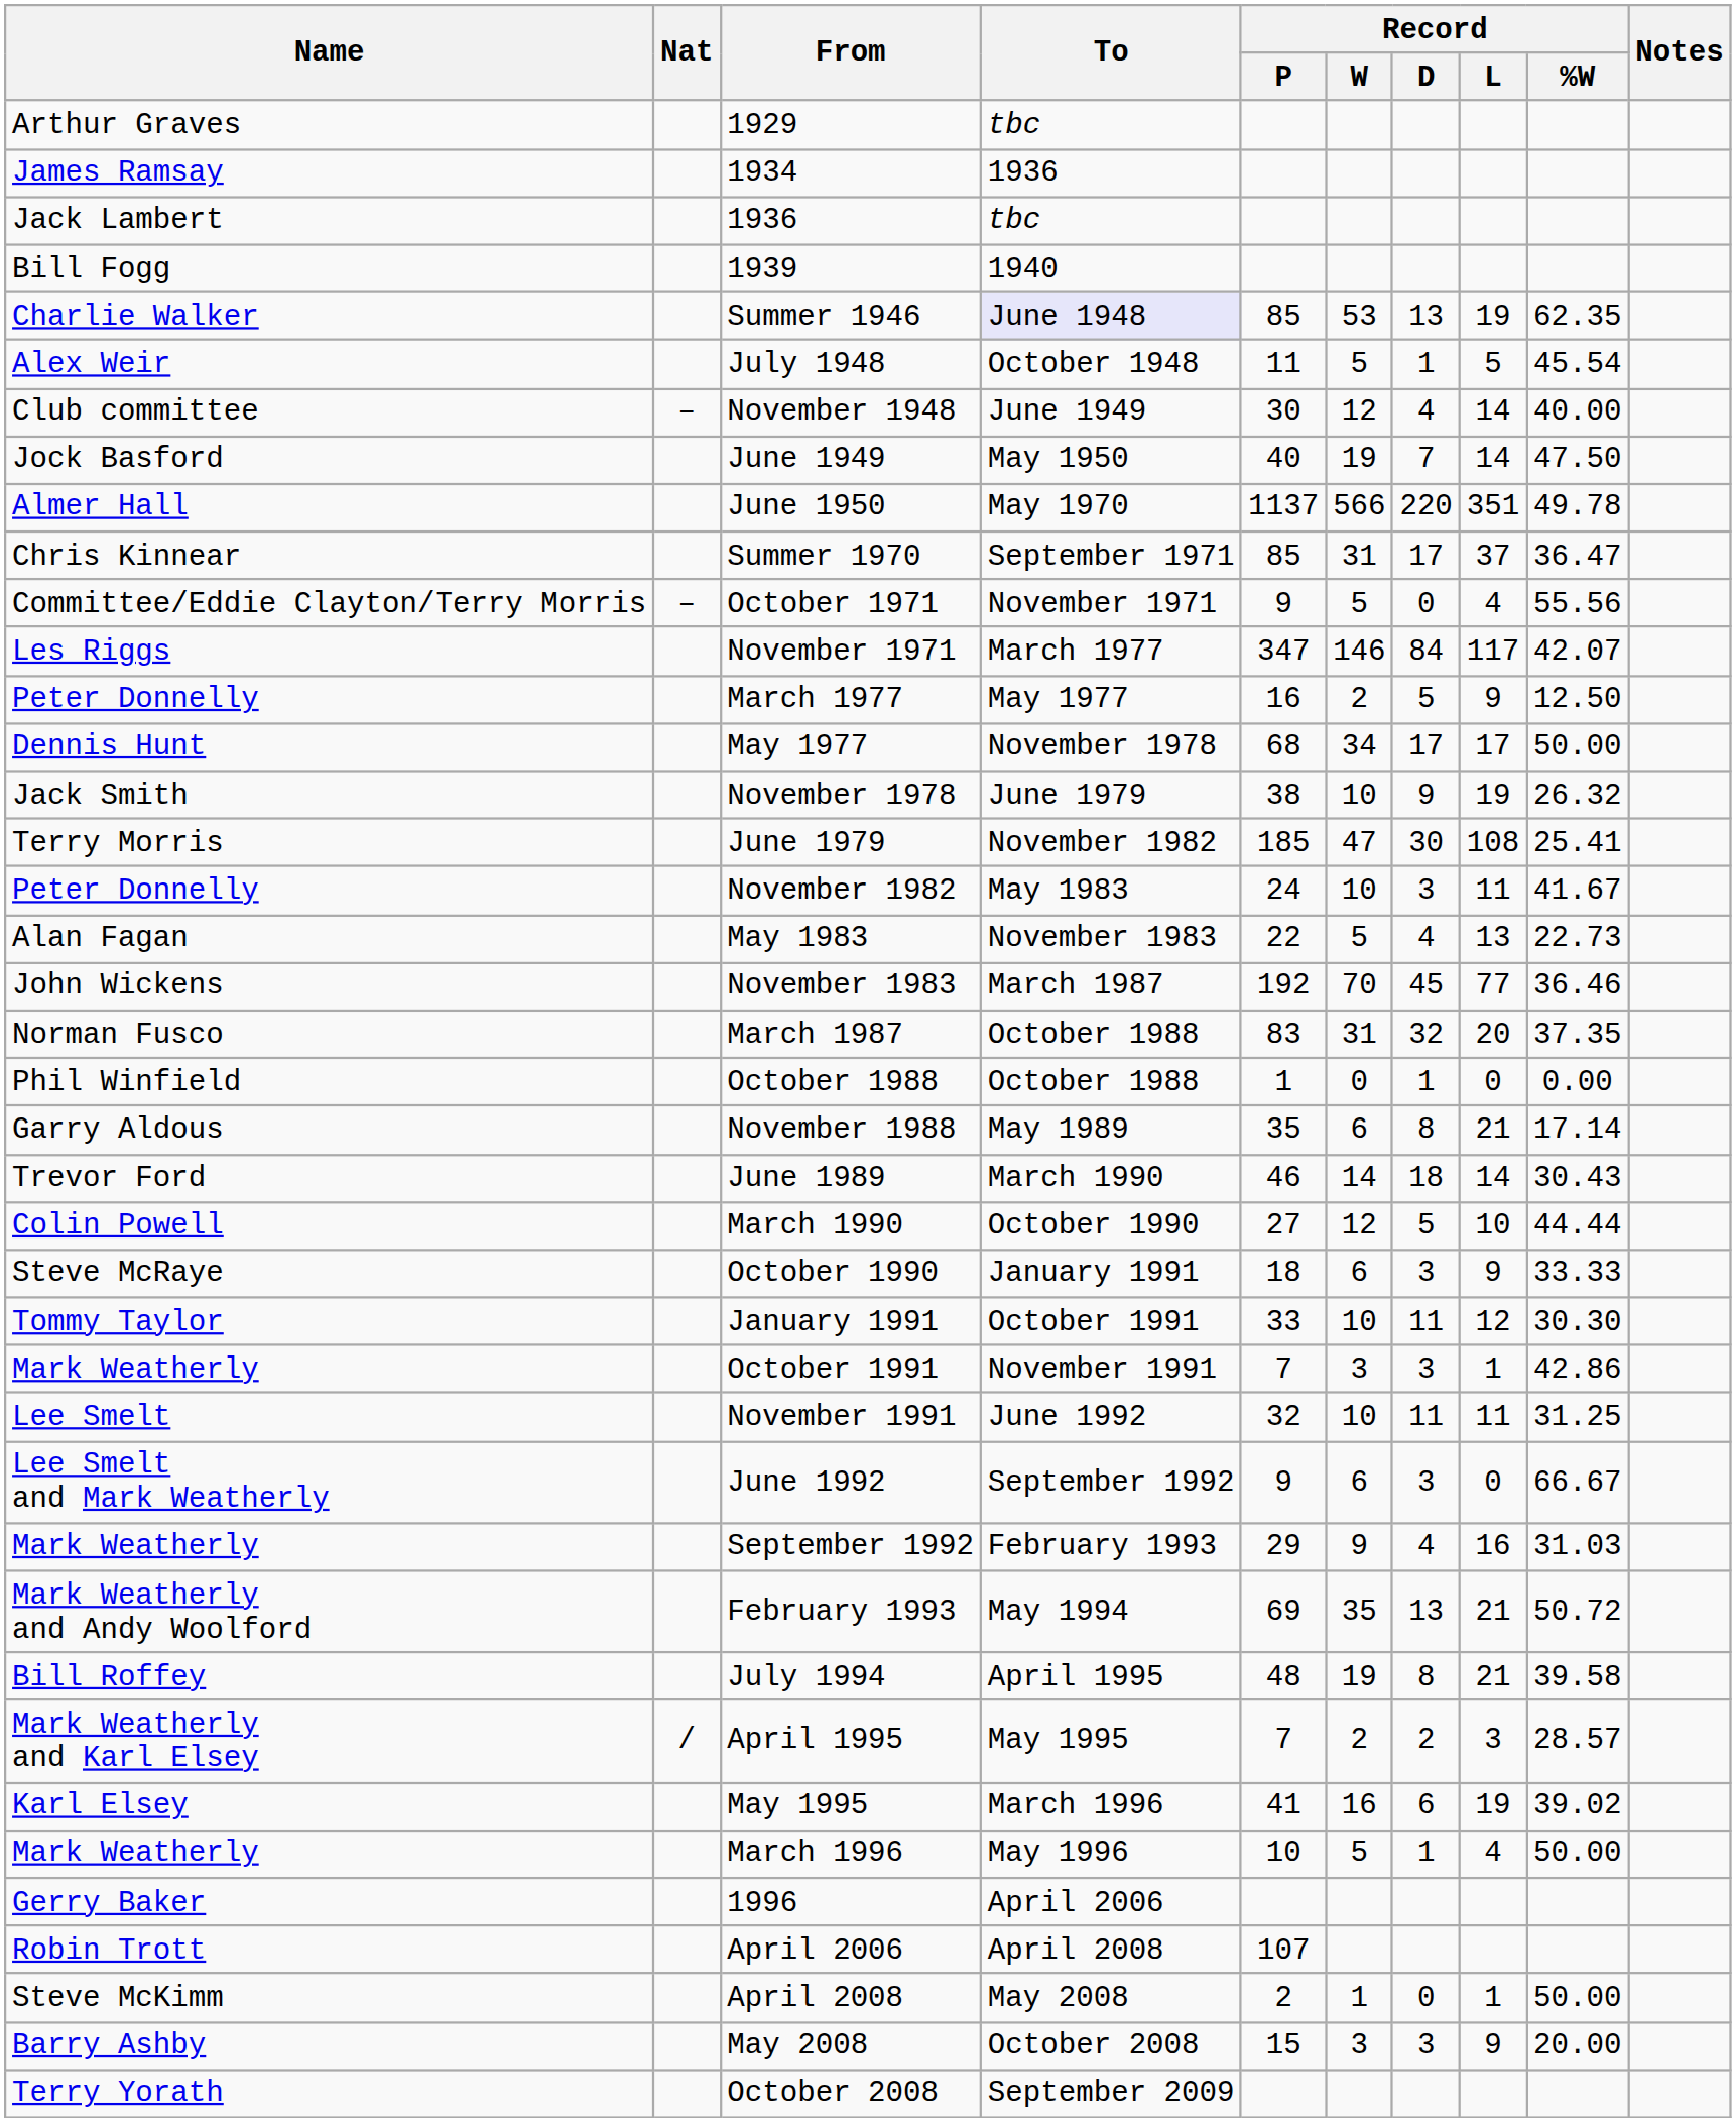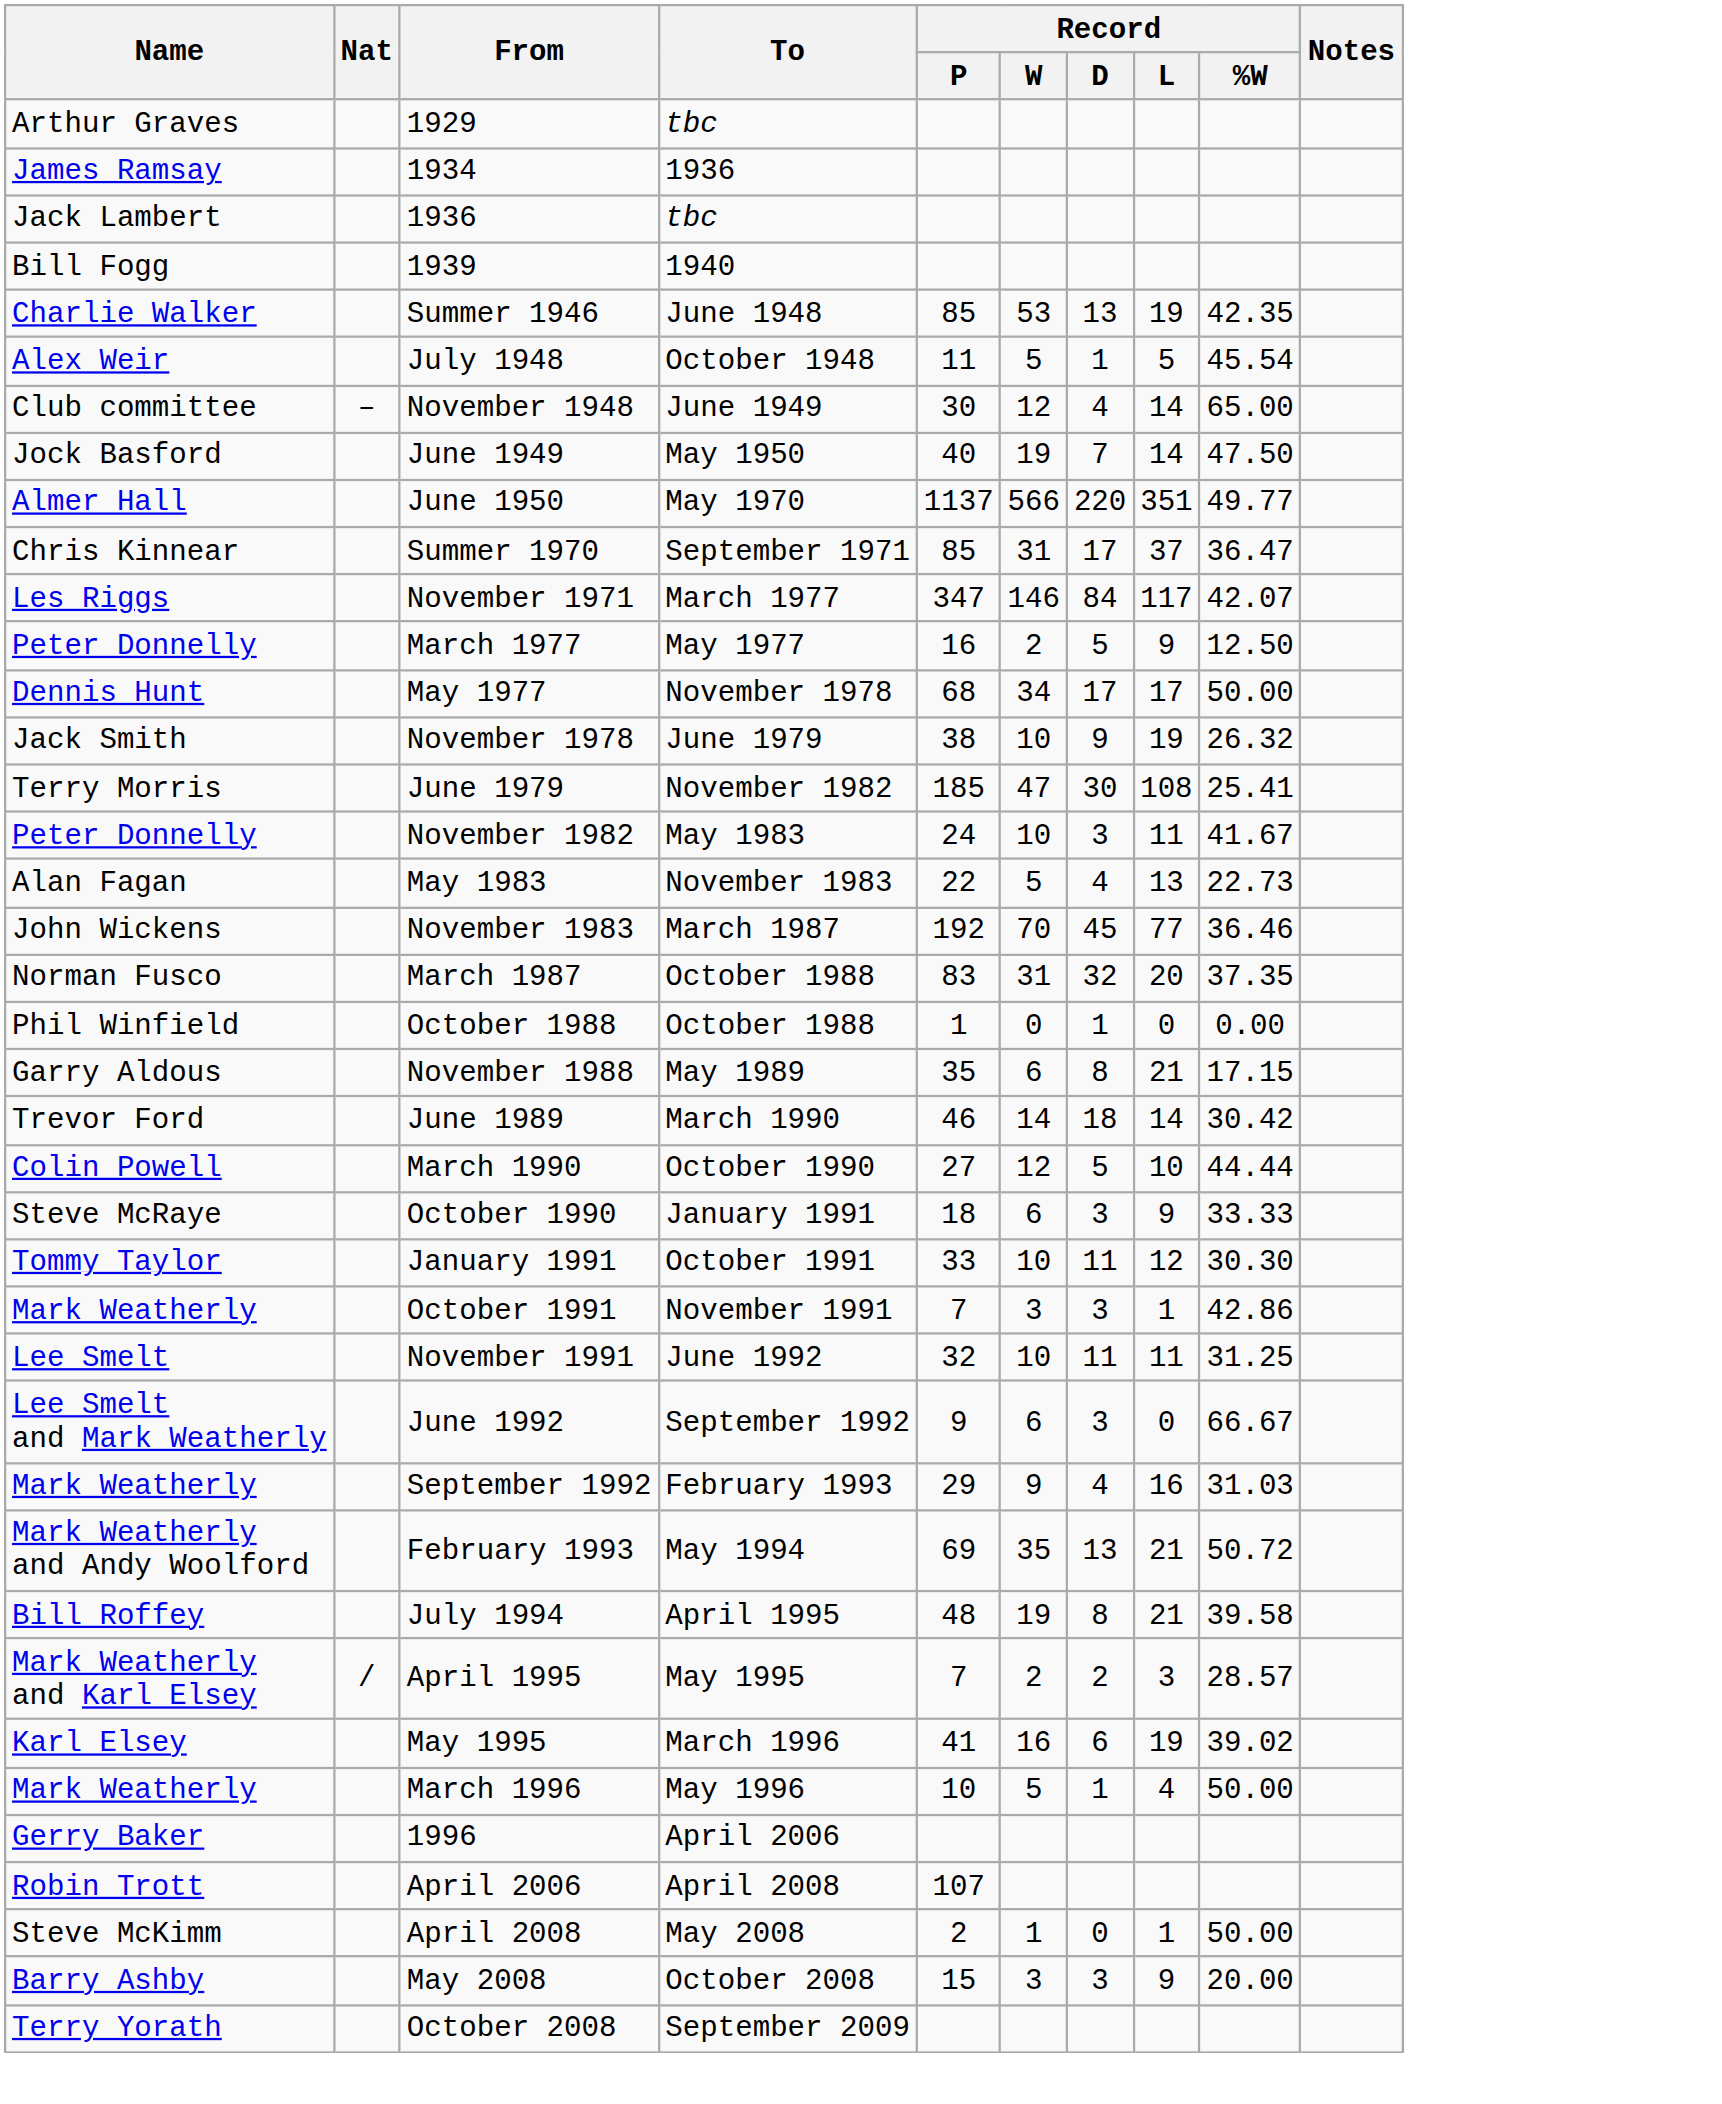Summer 1946 | To: lavender background -> no background
Summer 1946 | Record / %W: 62.35 -> 42.35
November 1948 | Record / %W: 40.00 -> 65.00
June 1950 | Record / %W: 49.78 -> 49.77
- row: Committee/Eddie Clayton/Terry Morris | – | October 1971 | November 1971 | 9 | 5 | 0 | 4 | 55.56
November 1988 | Record / %W: 17.14 -> 17.15
June 1989 | Record / %W: 30.43 -> 30.42
